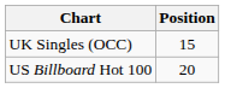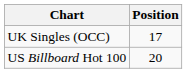UK Singles (OCC) | Position: 15 -> 17
